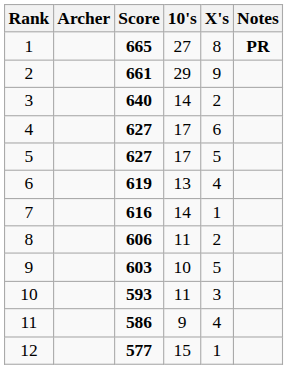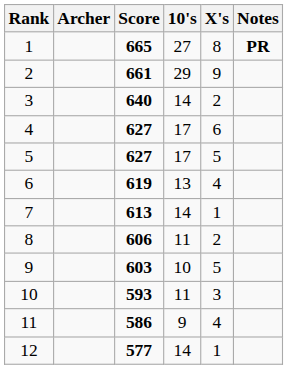7 | Score: 616 -> 613
12 | 10's: 15 -> 14
